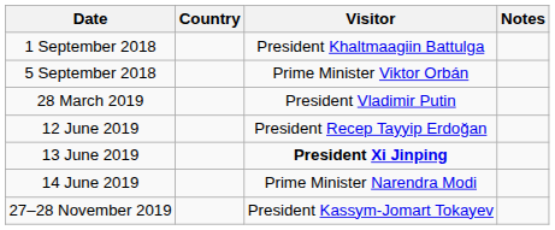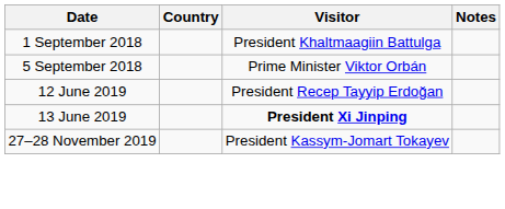- row: 28 March 2019 | President Vladimir Putin
- row: 14 June 2019 | Prime Minister Narendra Modi
